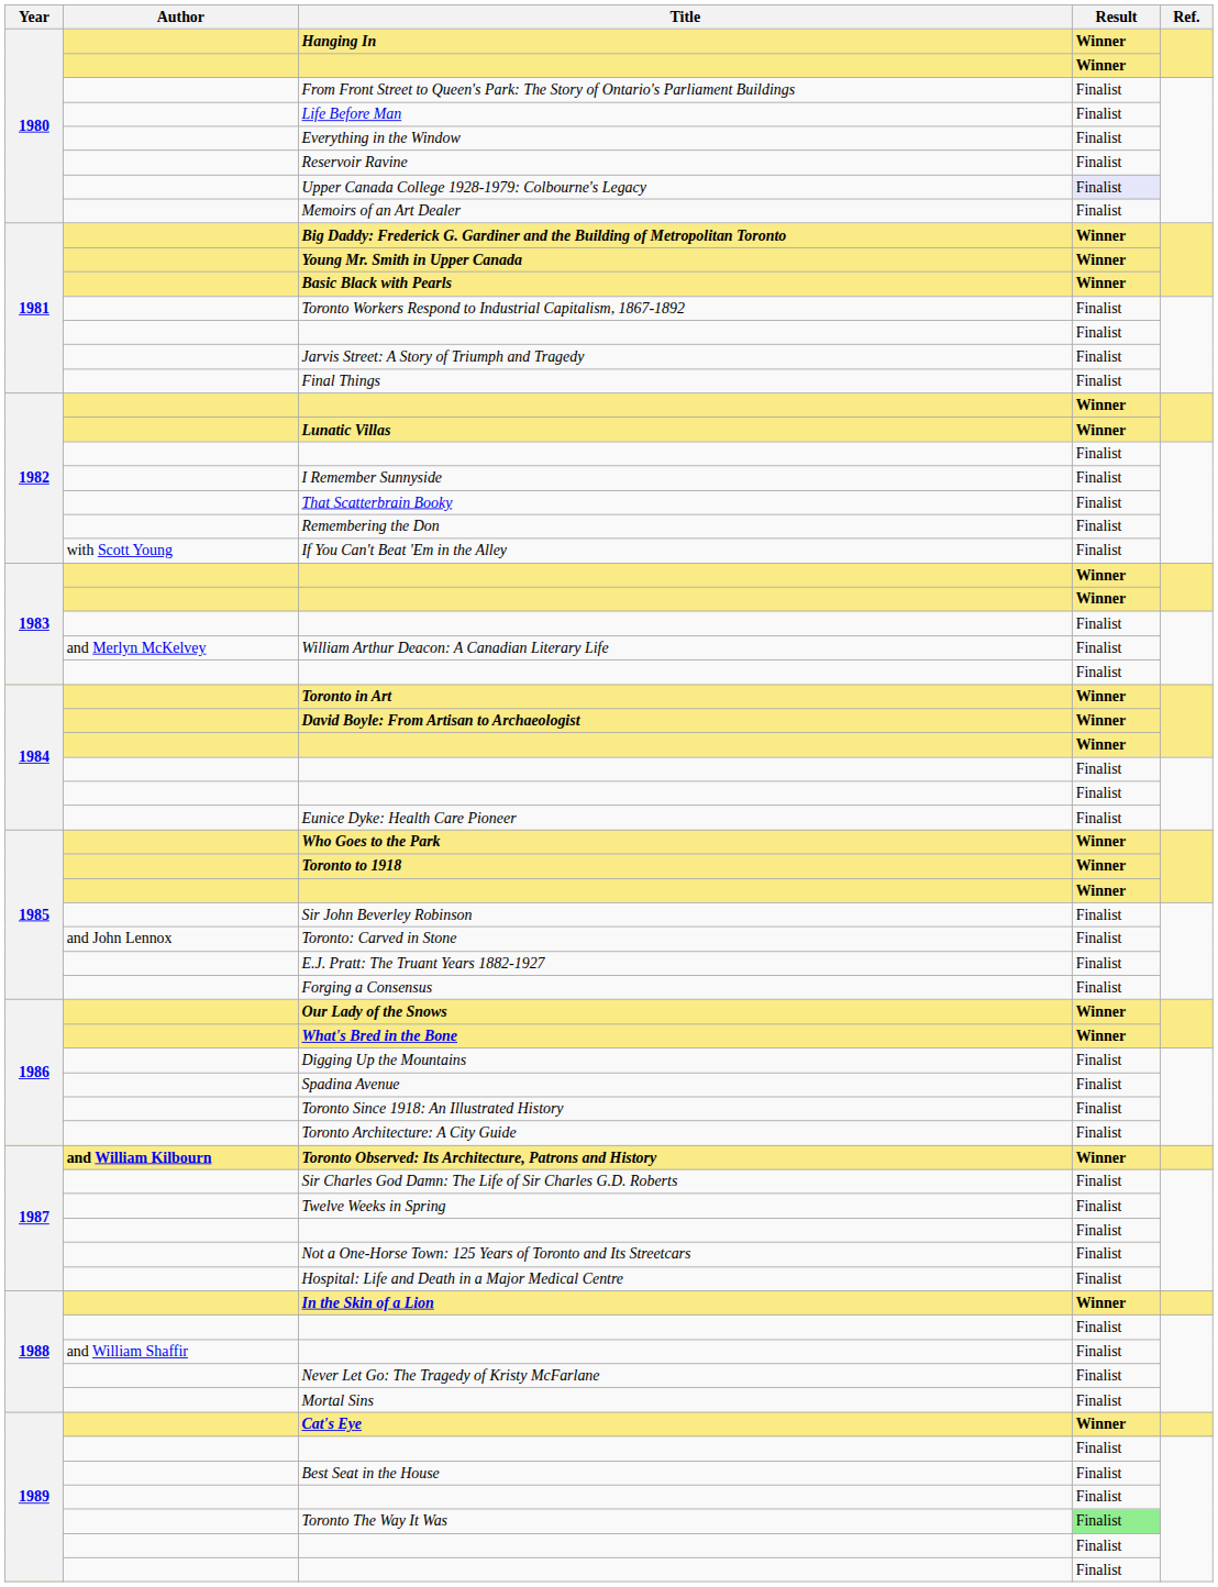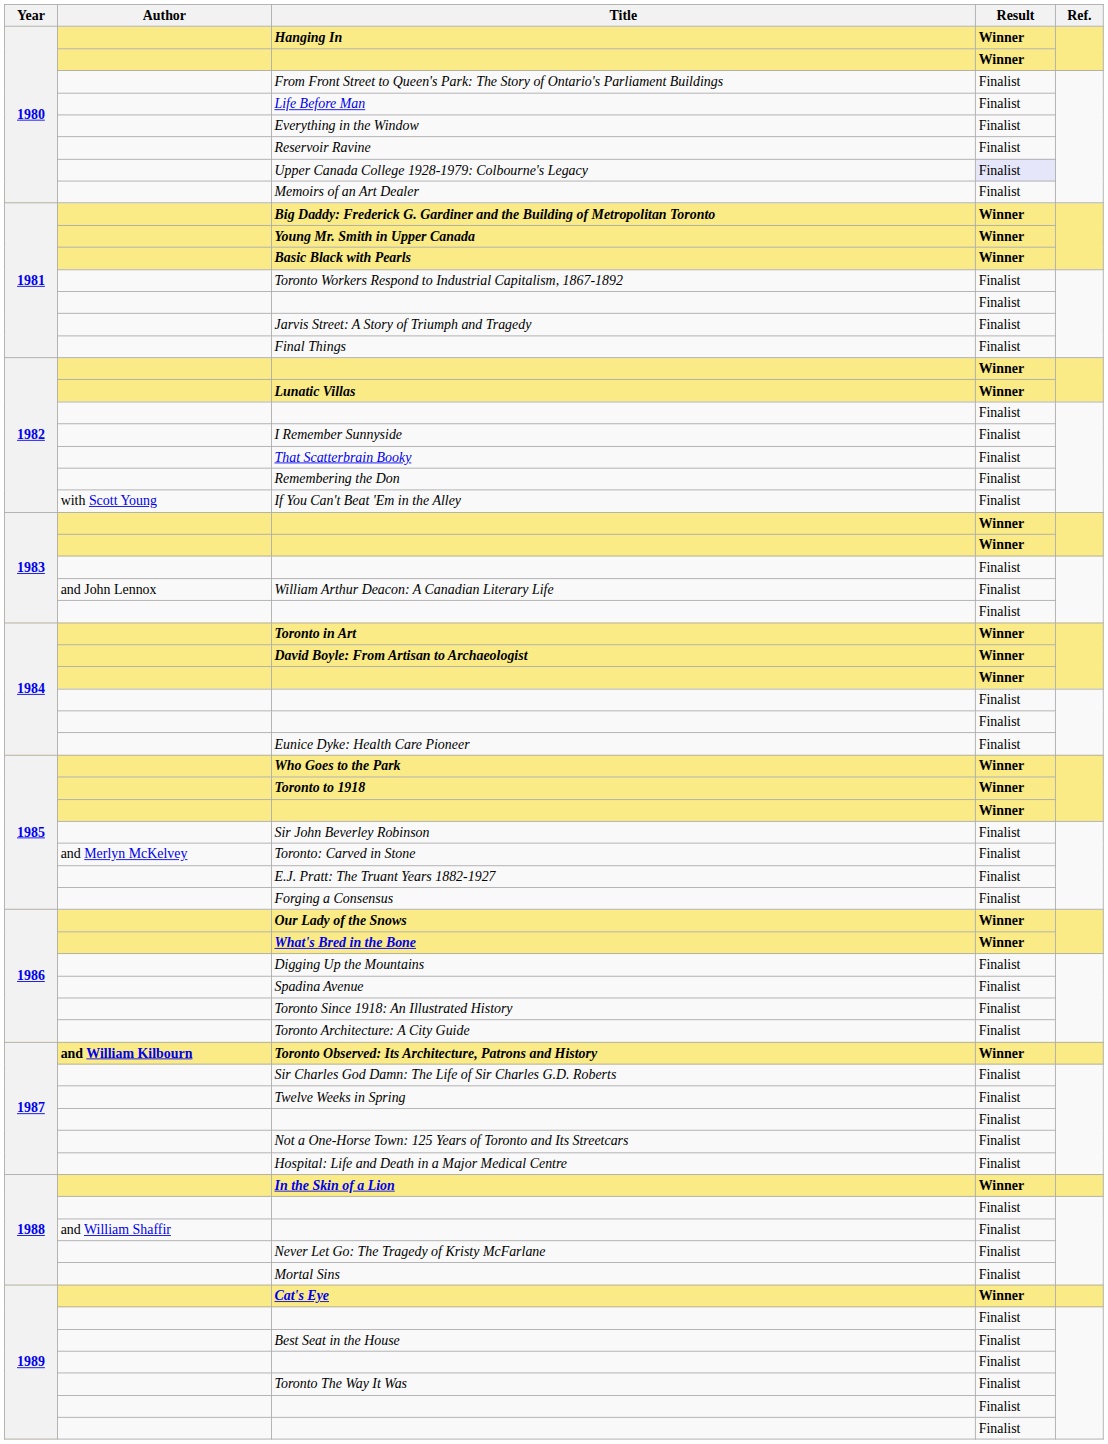William Arthur Deacon: A Canadian Literary Life | Author: and Merlyn McKelvey -> and John Lennox
Toronto: Carved in Stone | Author: and John Lennox -> and Merlyn McKelvey
Toronto The Way It Was | Result: lightgreen background -> no background
